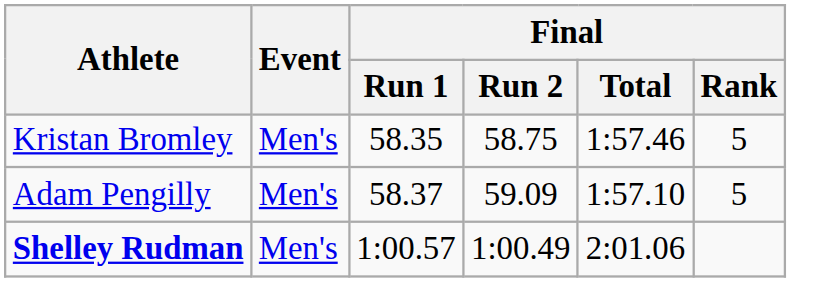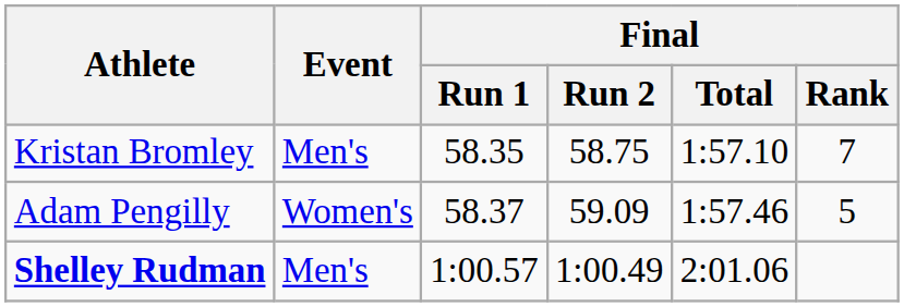Kristan Bromley | Final / Total: 1:57.46 -> 1:57.10
Kristan Bromley | Final / Rank: 5 -> 7
Adam Pengilly | Event: Men's -> Women's
Adam Pengilly | Final / Total: 1:57.10 -> 1:57.46
